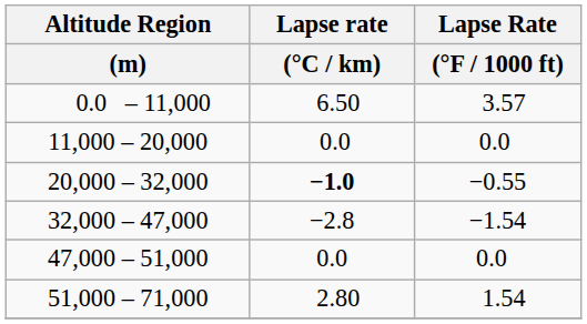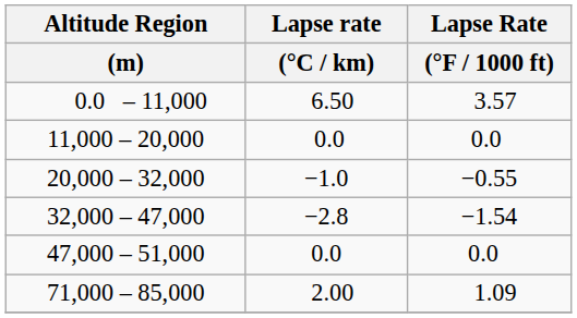20,000 – 32,000 | Lapse rate / (°C / km): bold -> normal
- row: 51,000 – 71,000 | 2.80 | 1.54
+ row: 71,000 – 85,000 | 2.00 | 1.09
